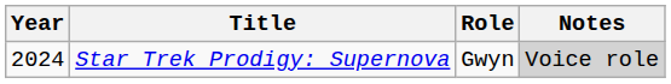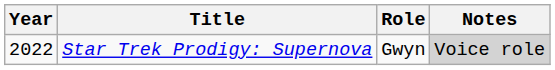Star Trek Prodigy: Supernova | Year: 2024 -> 2022
